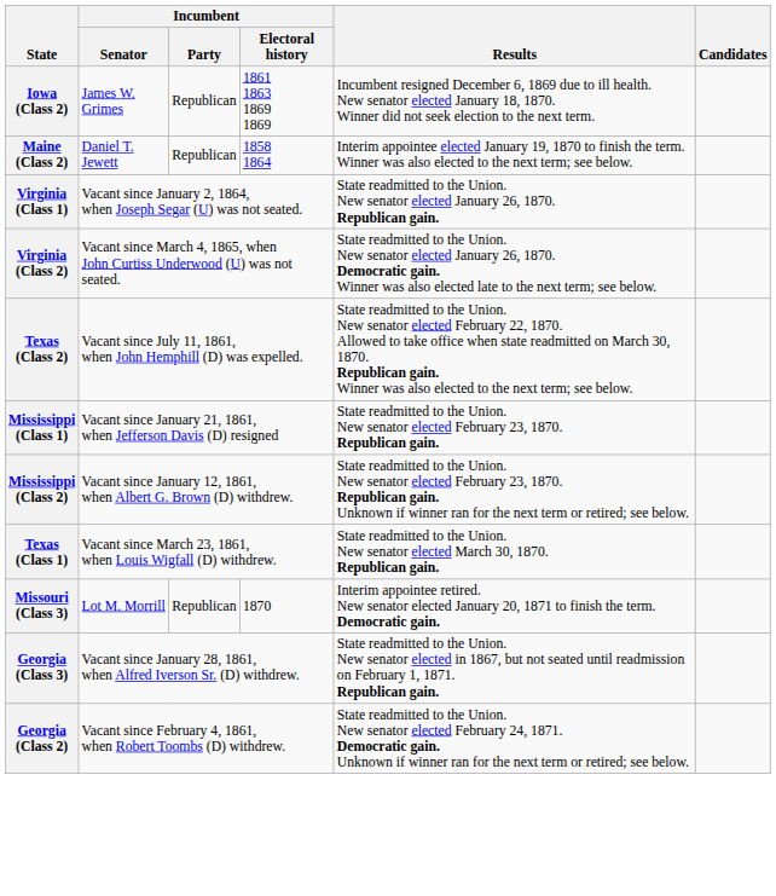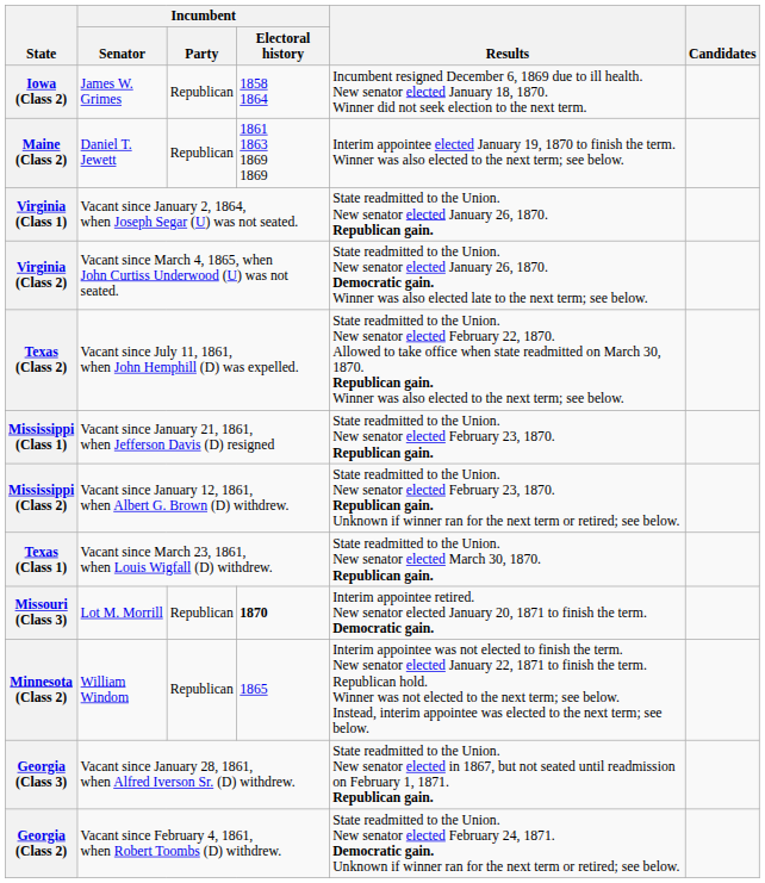Iowa (Class 2) | Incumbent / Electoral history: 1861 1863 1869 1869 -> 1858 1864
Maine (Class 2) | Incumbent / Electoral history: 1858 1864 -> 1861 1863 1869 1869
Missouri (Class 3) | Incumbent / Electoral history: normal -> bold
+ row: Minnesota (Class 2) | William Windom | Republican | 1865 | Interim appointee was not elected to finish the term. New senator elected January 22, 1871 to finish the term. Republican hold. Winner was not elected to the next term; see below. Instead, interim appointee was elected to the next term; see below.
